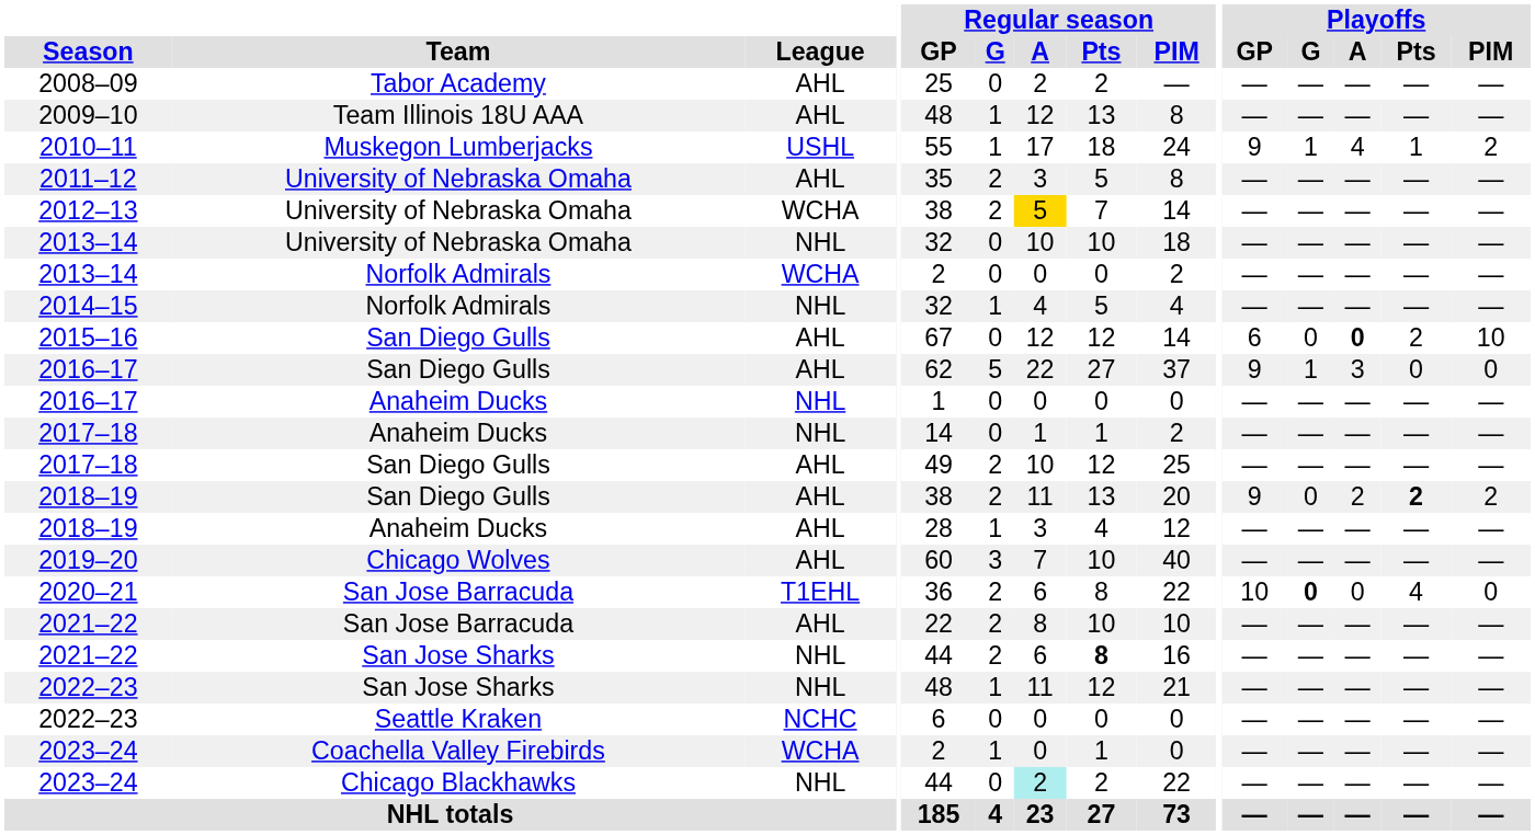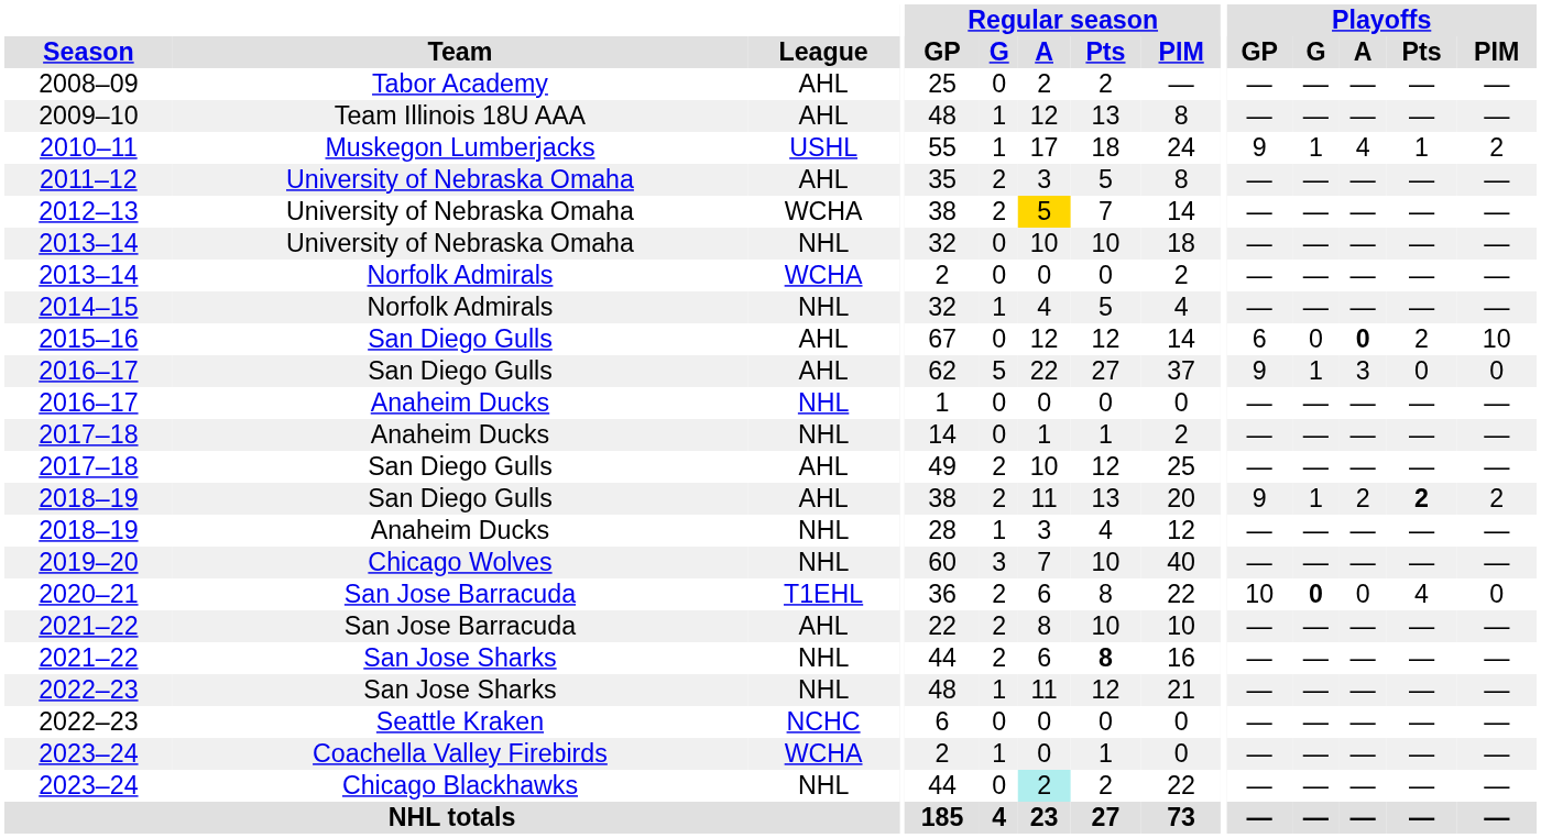2018–19 / San Diego Gulls | Playoffs / G: 0 -> 1
2018–19 / Anaheim Ducks | League: AHL -> NHL
2019–20 | League: AHL -> NHL
